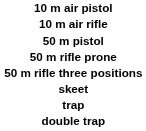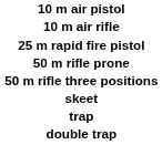+ row: 25 m rapid fire pistol
- row: 50 m pistol
